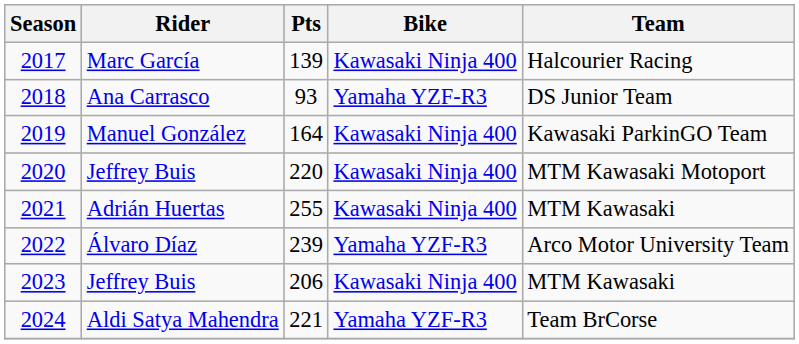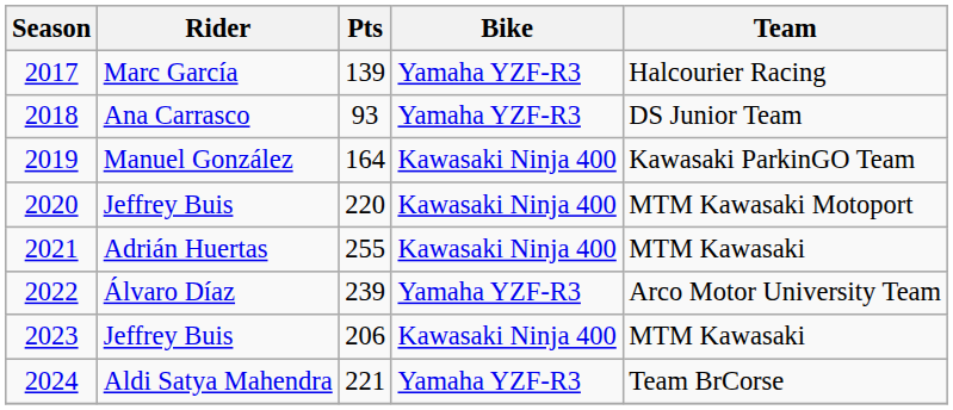2017 | Bike: Kawasaki Ninja 400 -> Yamaha YZF-R3
